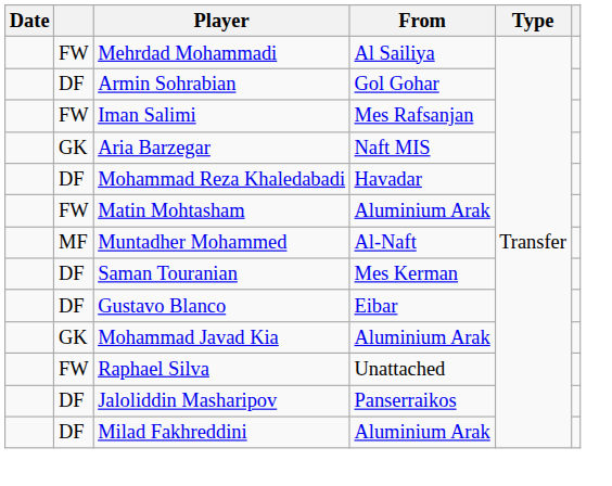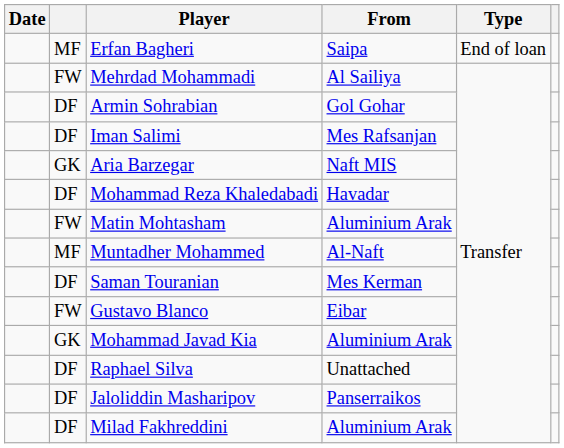+ row: MF | Erfan Bagheri | Saipa | End of loan
Iman Salimi | column 2: FW -> DF
Gustavo Blanco | column 2: DF -> FW
Raphael Silva | column 2: FW -> DF
